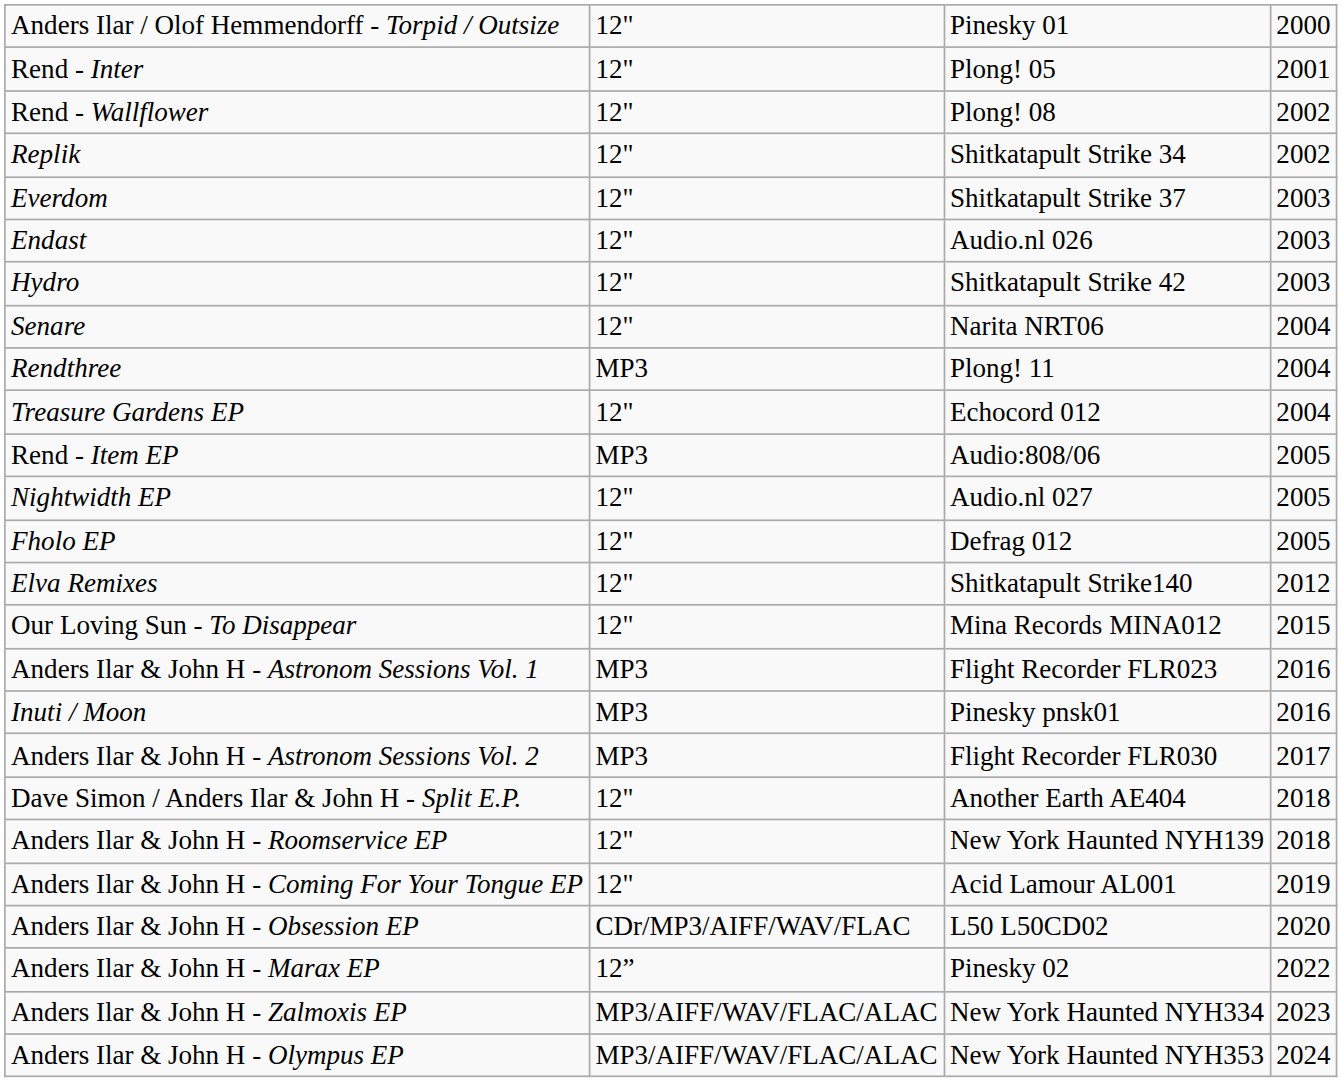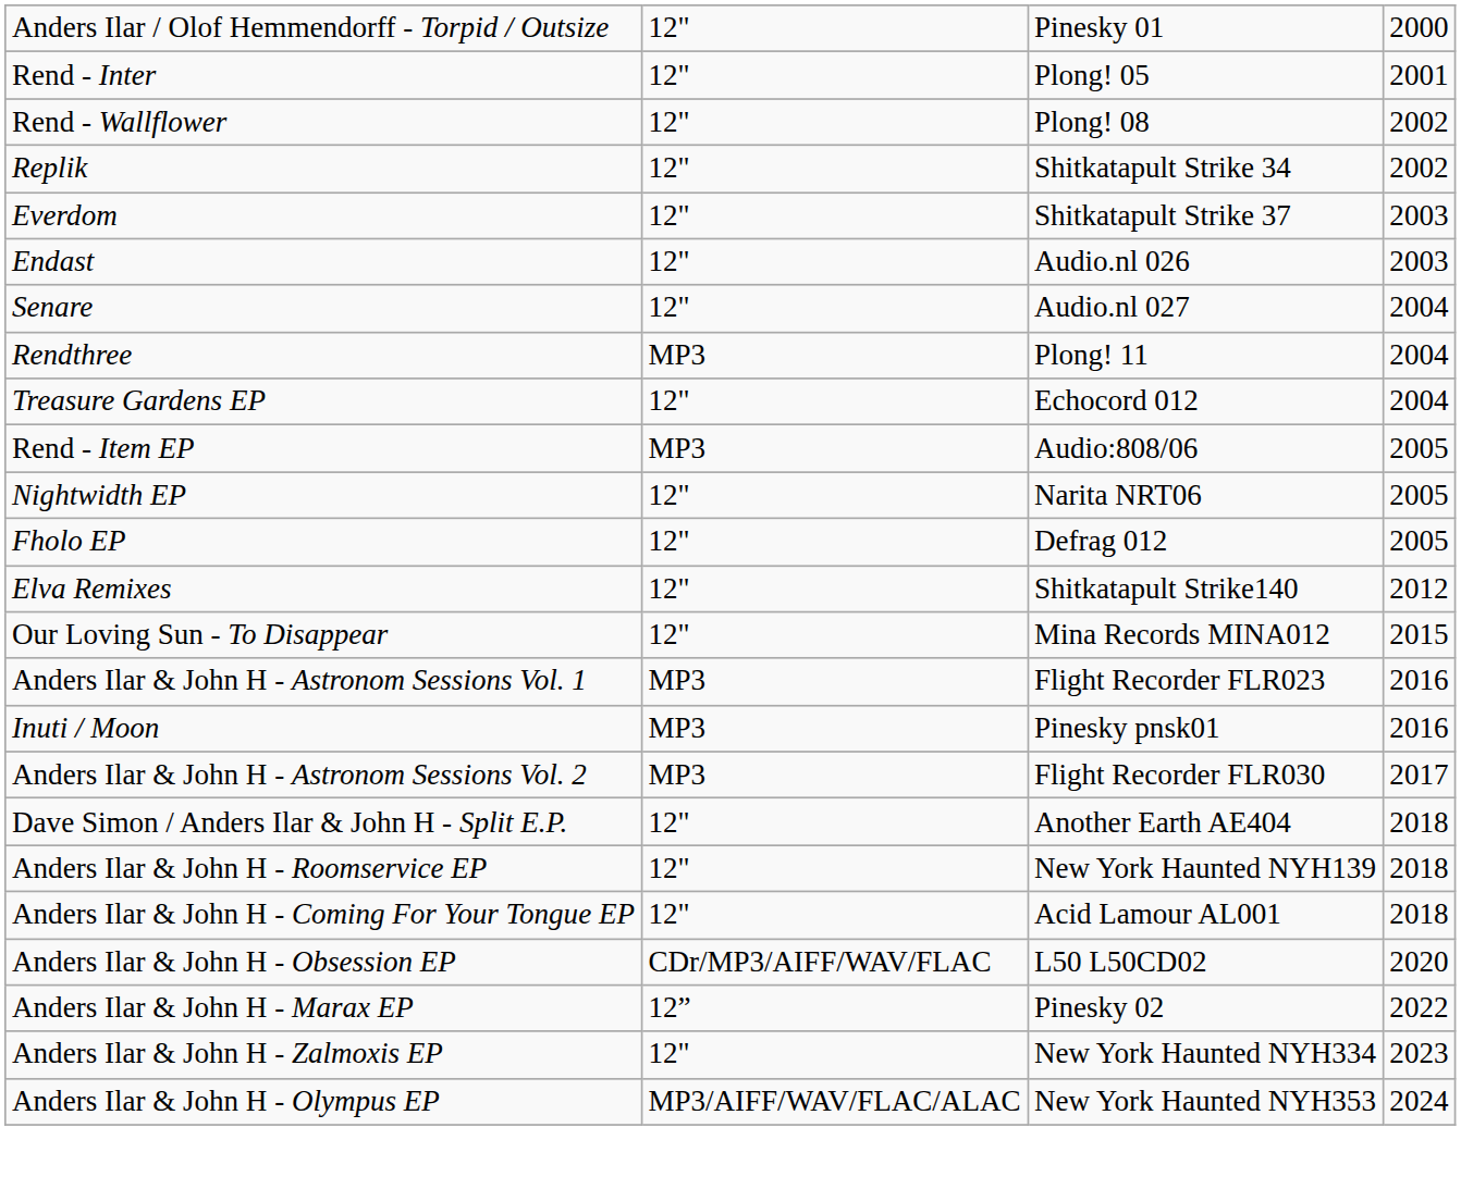- row: Hydro | 12" | Shitkatapult Strike 42 | 2003
Senare | column 3: Narita NRT06 -> Audio.nl 027
Nightwidth EP | column 3: Audio.nl 027 -> Narita NRT06
Anders Ilar & John H - Coming For Your Tongue EP | column 4: 2019 -> 2018
Anders Ilar & John H - Zalmoxis EP | column 2: MP3/AIFF/WAV/FLAC/ALAC -> 12"
